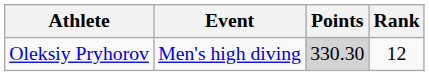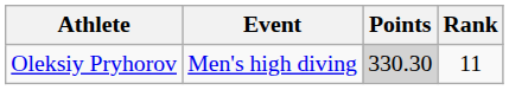Oleksiy Pryhorov | Rank: 12 -> 11
